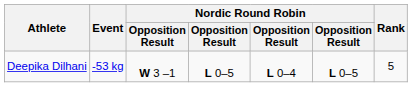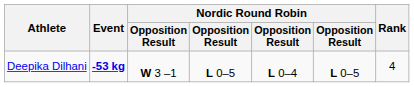Deepika Dilhani | Event: normal -> bold
Deepika Dilhani | Rank: 5 -> 4
